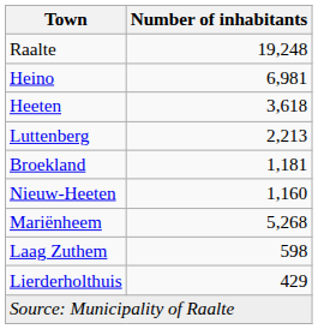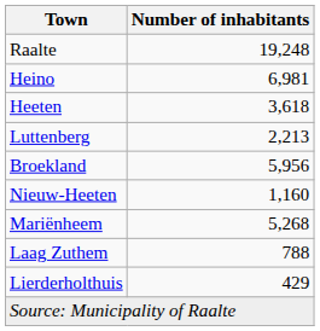Broekland | Number of inhabitants: 1,181 -> 5,956
Laag Zuthem | Number of inhabitants: 598 -> 788
